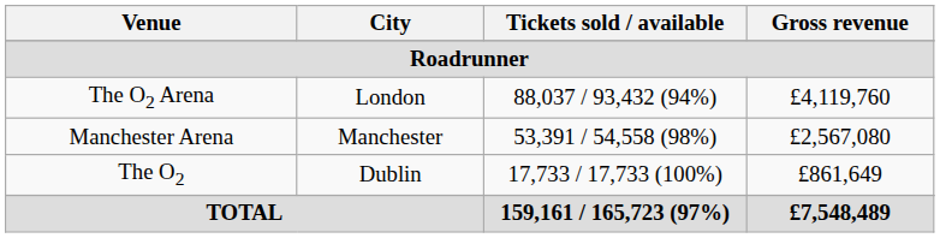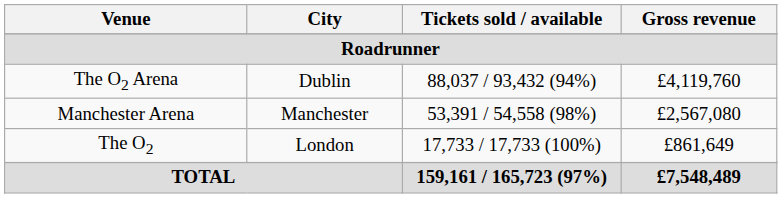The O2 Arena | City: London -> Dublin
The O2 | City: Dublin -> London
